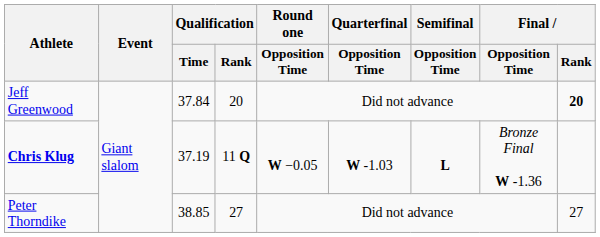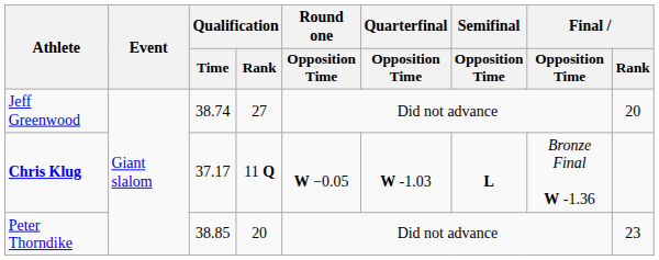Jeff Greenwood | Qualification / Time: 37.84 -> 38.74
Jeff Greenwood | Qualification / Rank: 20 -> 27
Jeff Greenwood | Final / Rank: bold -> normal
Chris Klug | Qualification / Time: 37.19 -> 37.17
Peter Thorndike | Qualification / Rank: 27 -> 20
Peter Thorndike | Final / Rank: 27 -> 23
